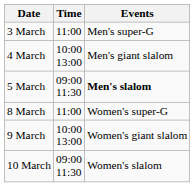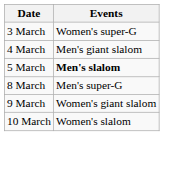- column: Time | 11:00 | 10:00 13:00 | 09:00 11:30 | 11:00 | 10:00 13:00 | 09:00 11:30
3 March | Events: Men's super-G -> Women's super-G
8 March | Events: Women's super-G -> Men's super-G
